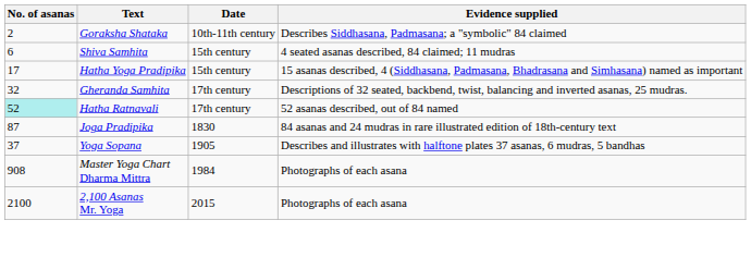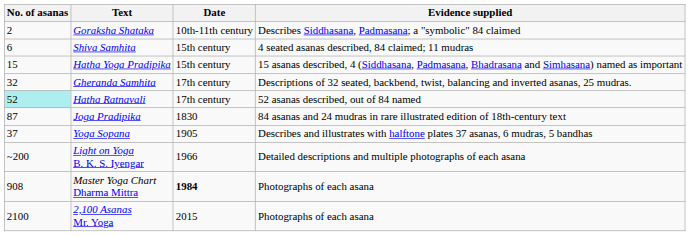Hatha Yoga Pradipika | No. of asanas: 17 -> 15
+ row: ~200 | Light on Yoga B. K. S. Iyengar | 1966 | Detailed descriptions and multiple photographs of each asana
Master Yoga Chart Dharma Mittra | Date: normal -> bold
